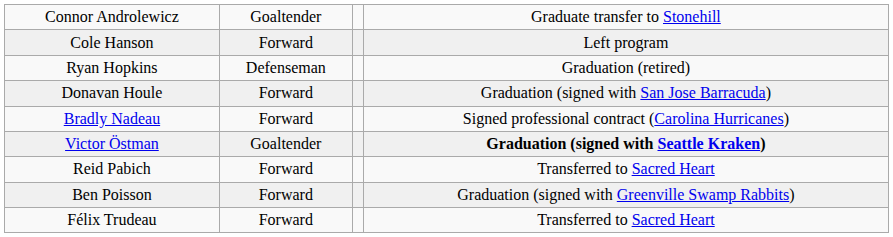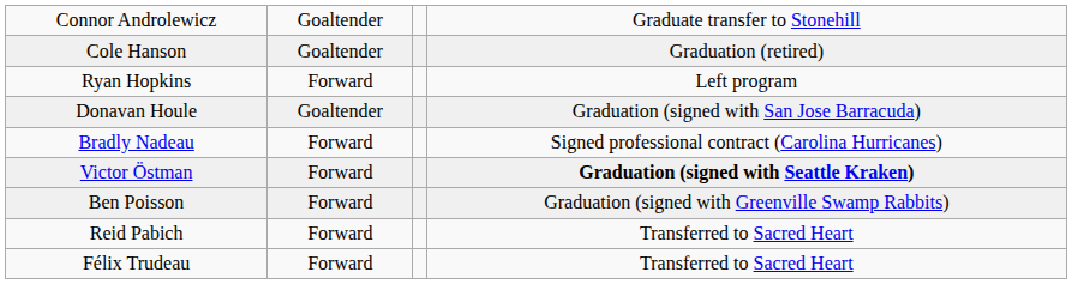Cole Hanson | column 2: Forward -> Goaltender
Cole Hanson | column 4: Left program -> Graduation (retired)
Ryan Hopkins | column 2: Defenseman -> Forward
Ryan Hopkins | column 4: Graduation (retired) -> Left program
Donavan Houle | column 2: Forward -> Goaltender
Victor Östman | column 2: Goaltender -> Forward
rows swapped: Reid Pabich <-> Ben Poisson
